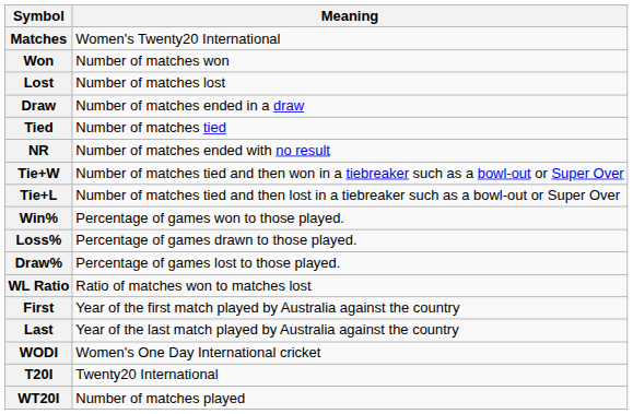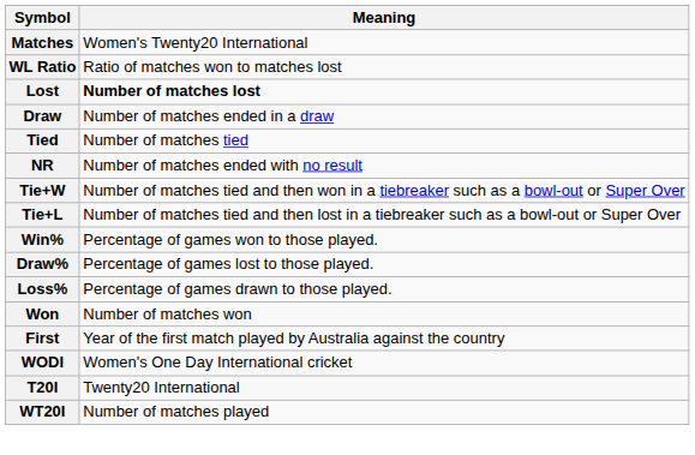rows swapped: Won <-> WL Ratio
Lost | Meaning: normal -> bold
rows swapped: Loss% <-> Draw%
- row: Last | Year of the last match played by Australia against the country
